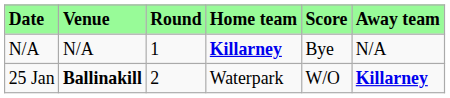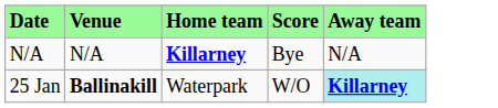- column: Round | 1 | 2
25 Jan | Away team: no background -> paleturquoise background
